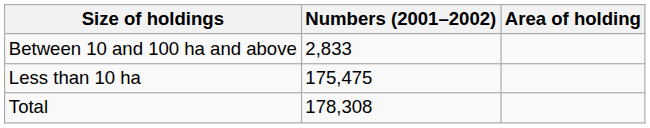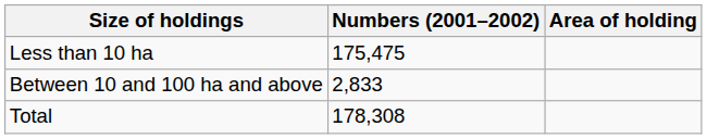rows swapped: Less than 10 ha <-> Between 10 and 100 ha and above
